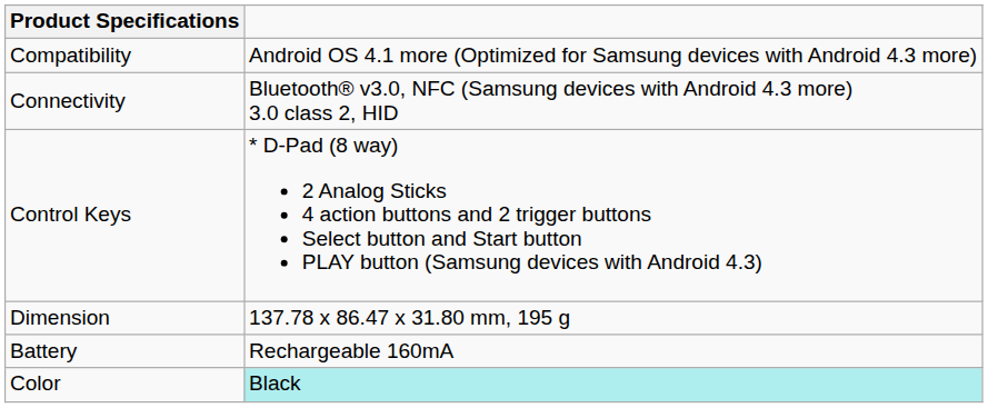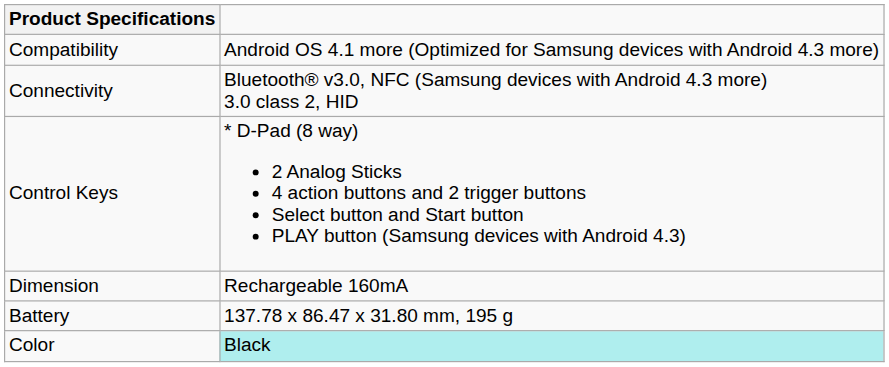Dimension | column 2: 137.78 x 86.47 x 31.80 mm, 195 g -> Rechargeable 160mA
Battery | column 2: Rechargeable 160mA -> 137.78 x 86.47 x 31.80 mm, 195 g
